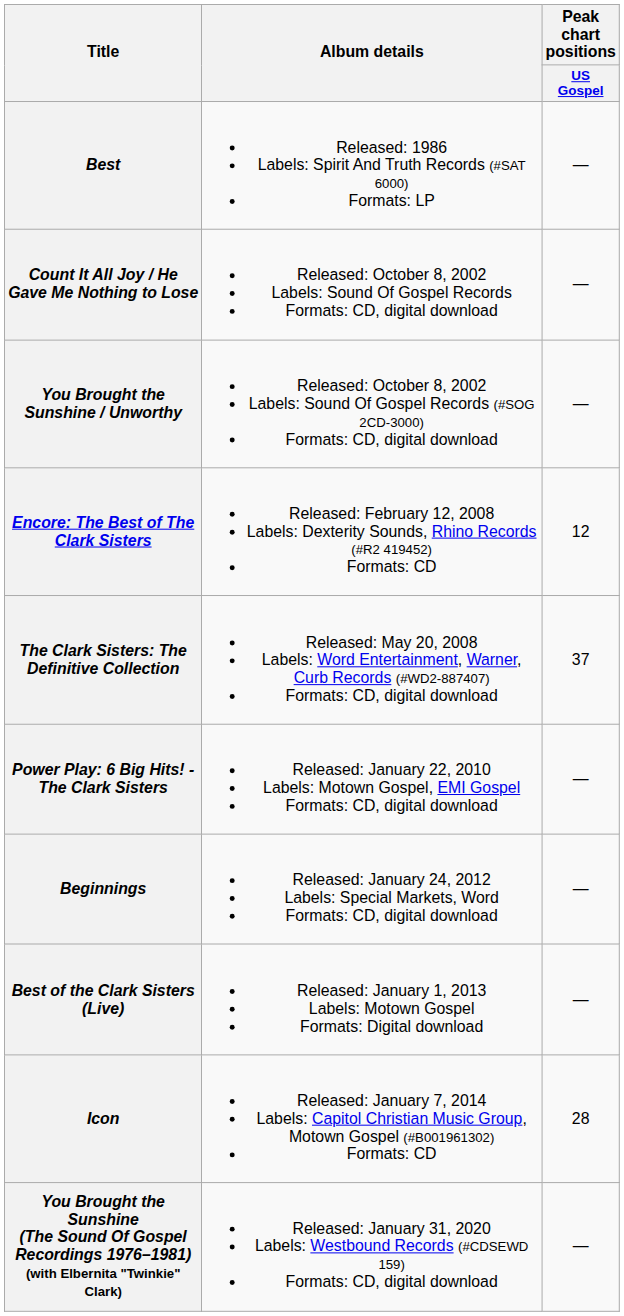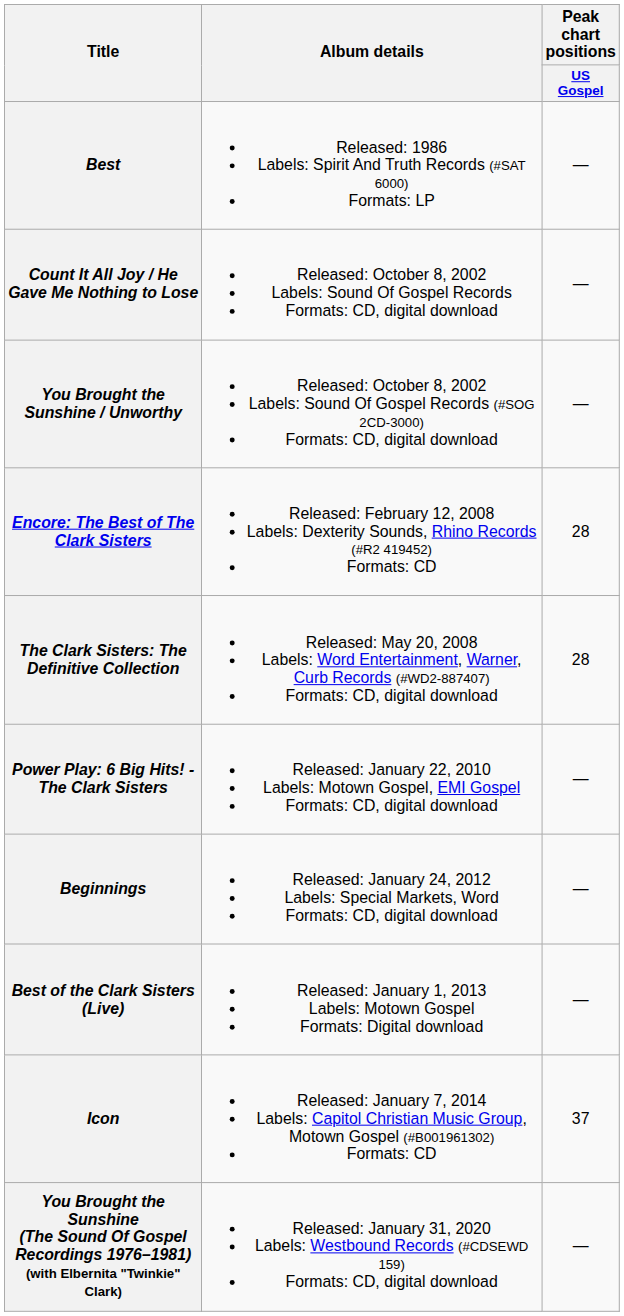Encore: The Best of The Clark Sisters | Peak chart positions / US Gospel: 12 -> 28
The Clark Sisters: The Definitive Collection | Peak chart positions / US Gospel: 37 -> 28
Icon | Peak chart positions / US Gospel: 28 -> 37
